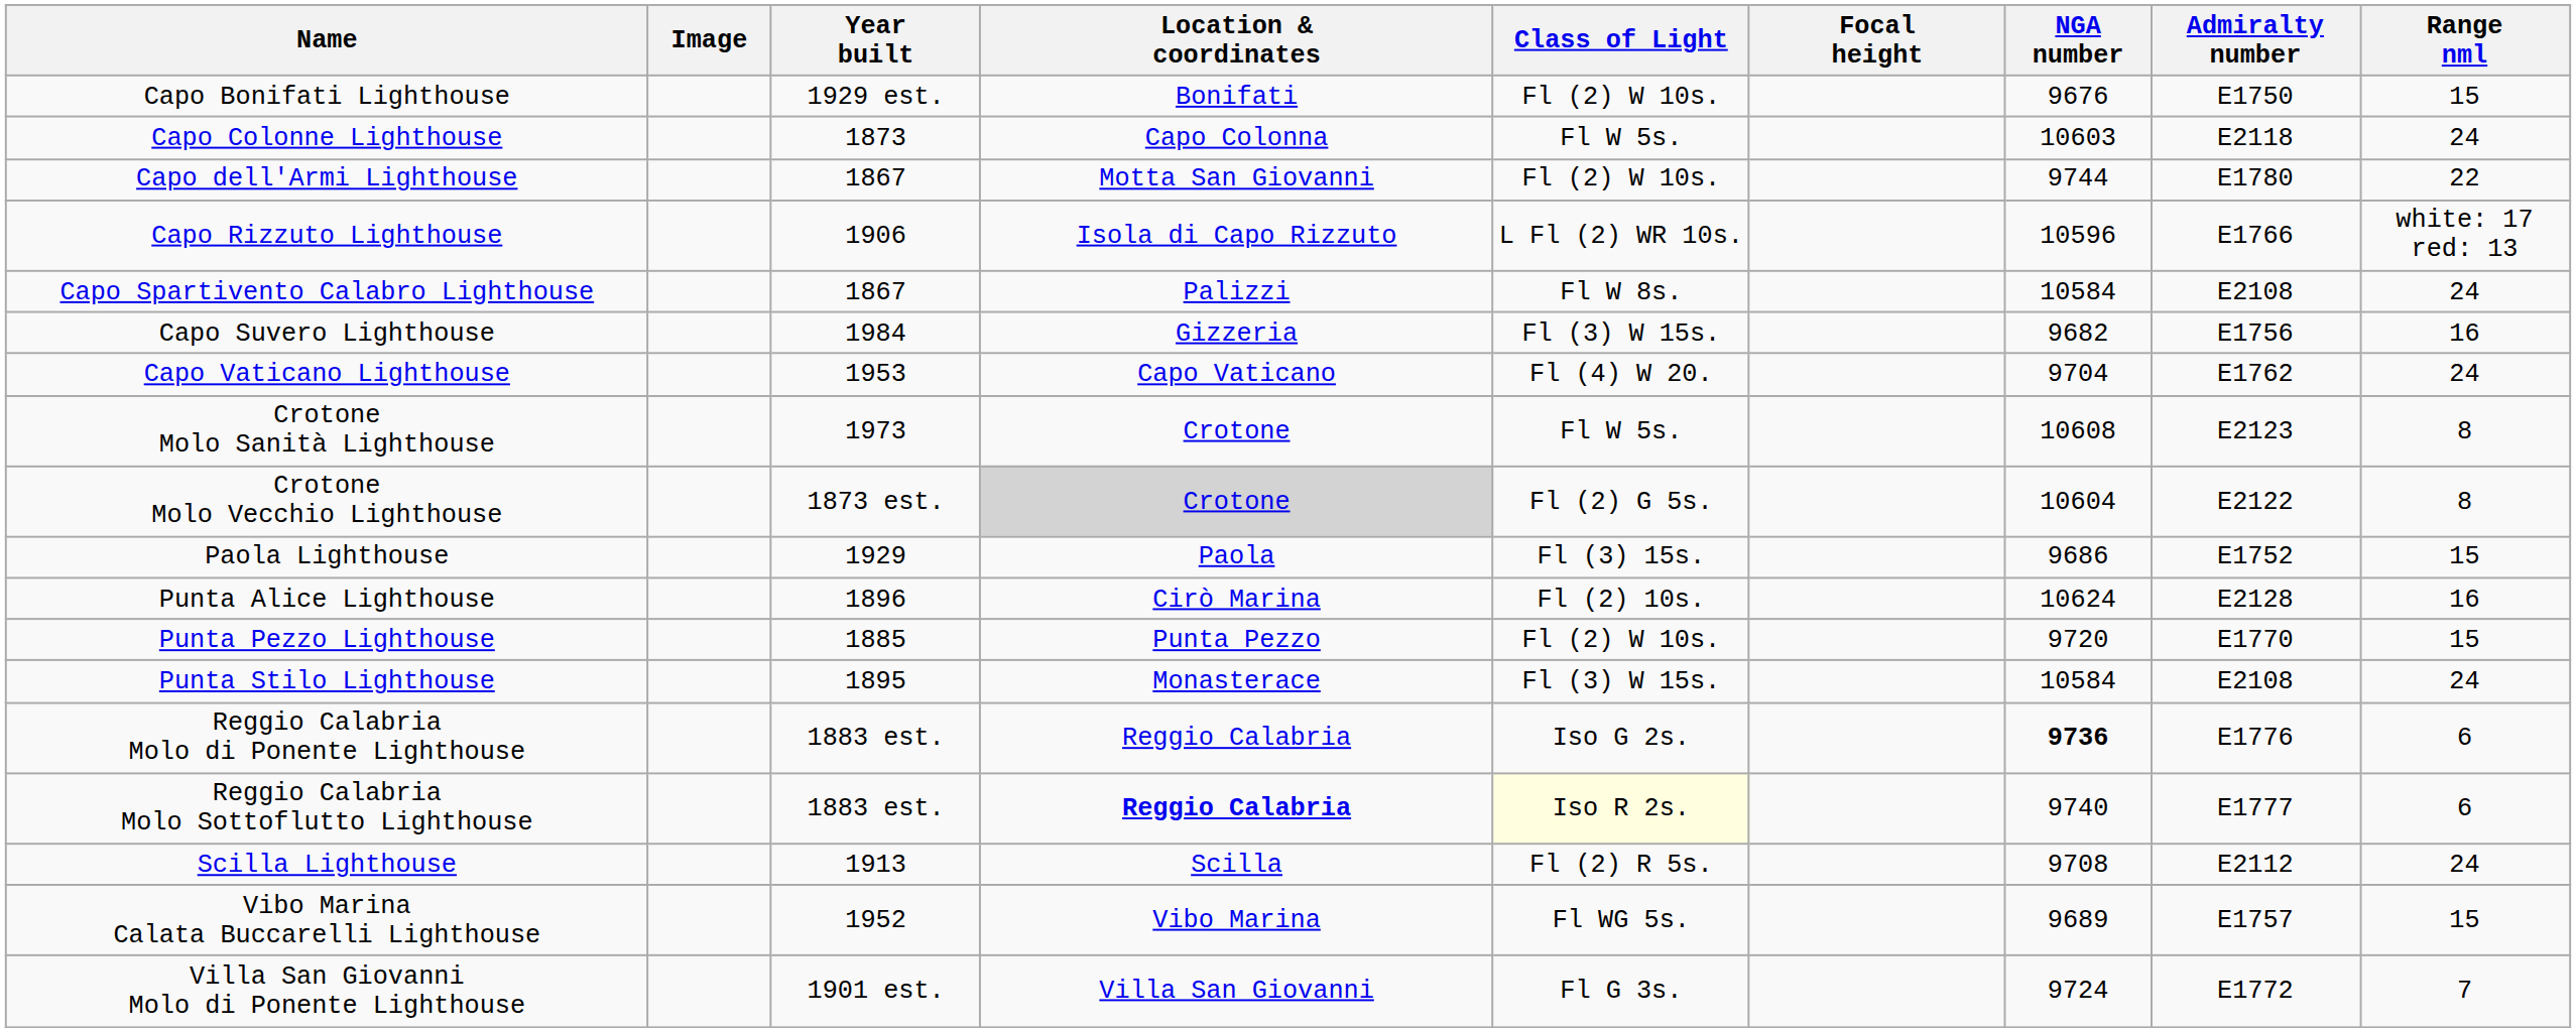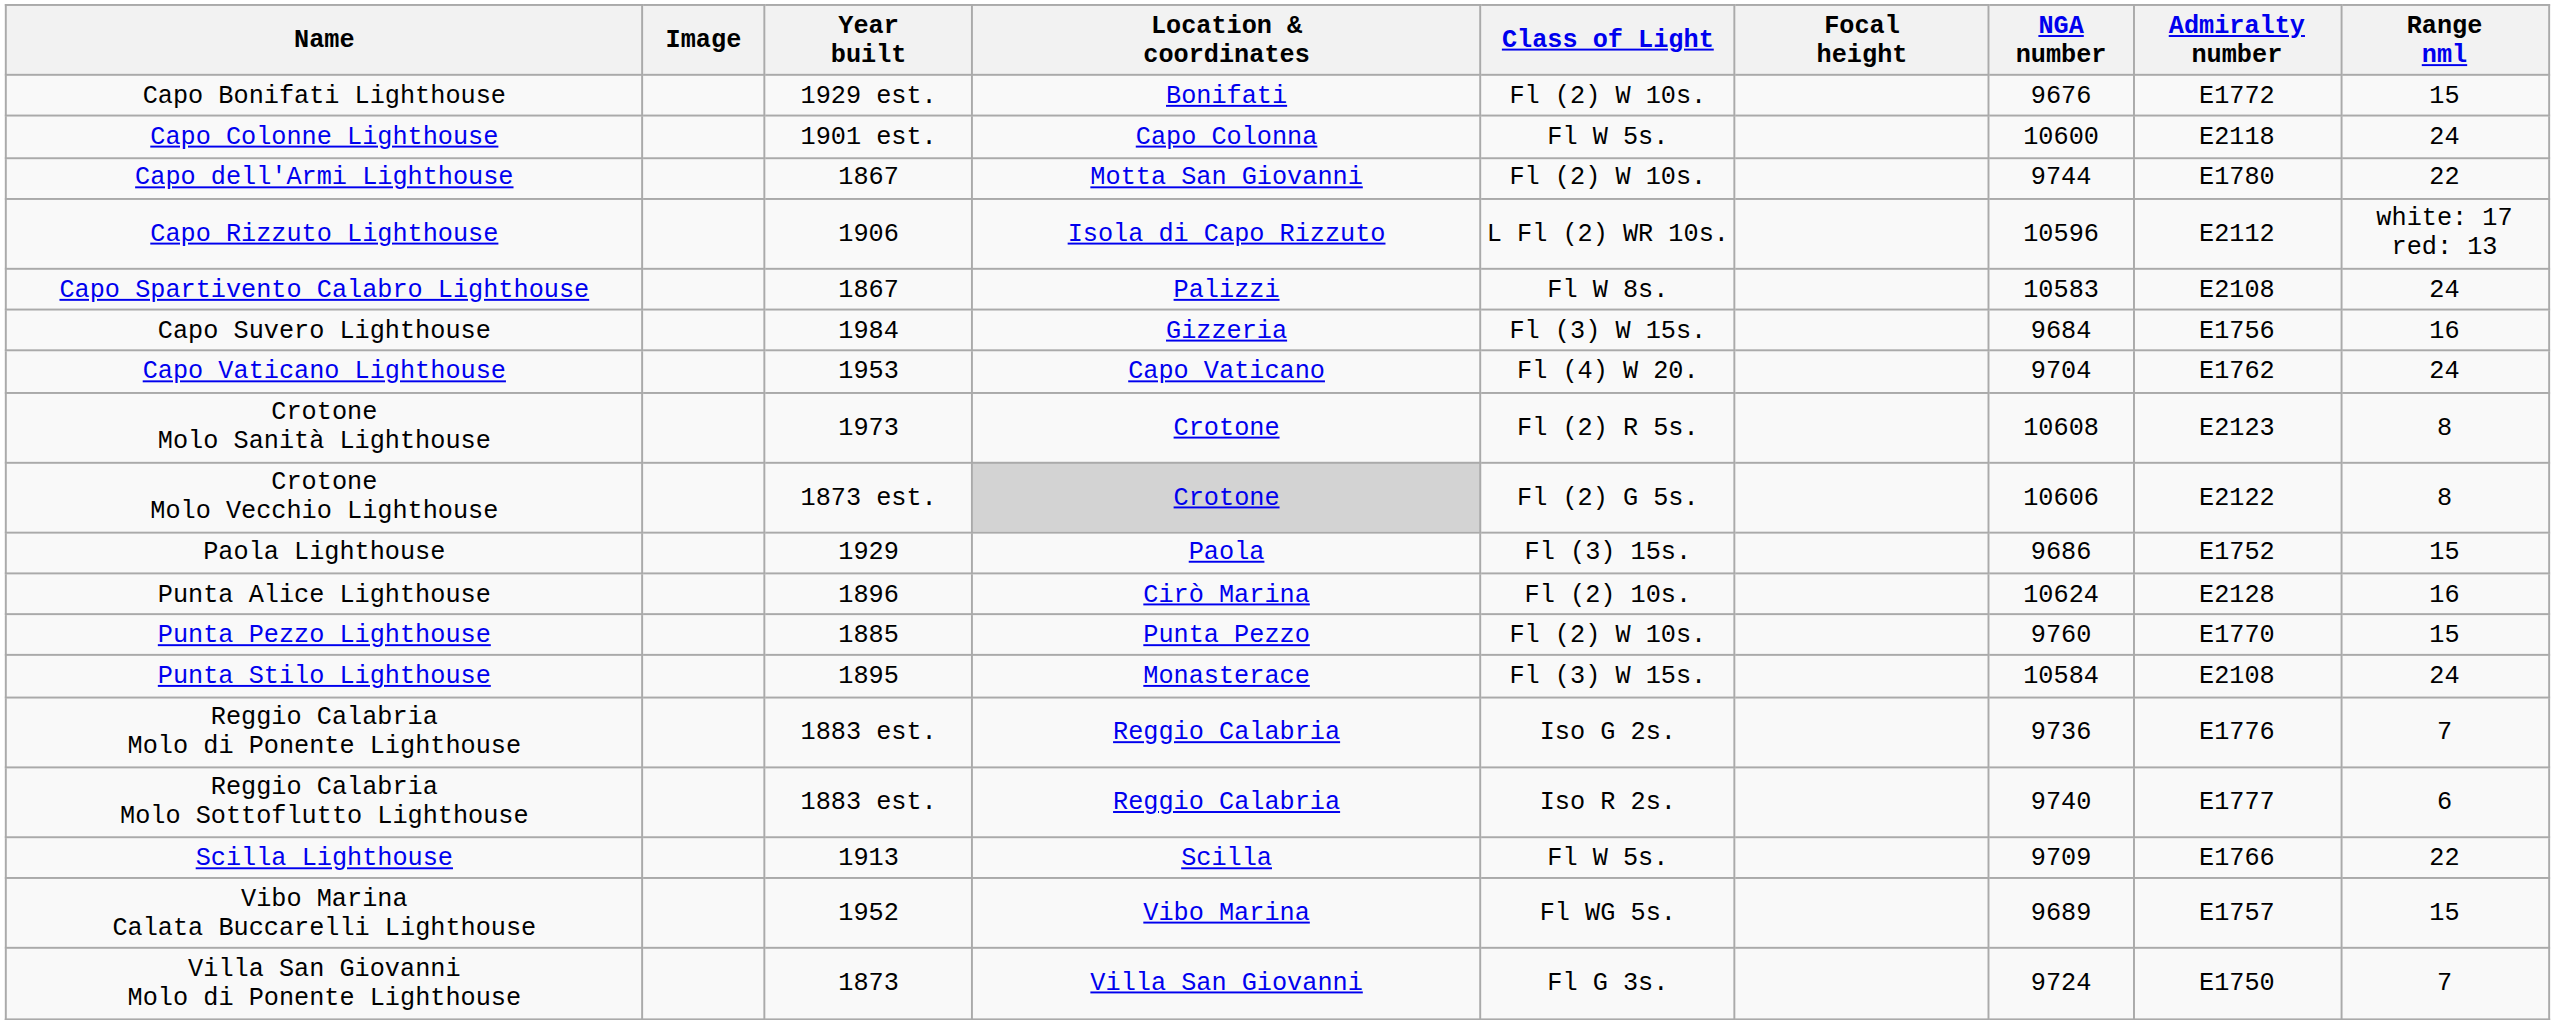Capo Bonifati Lighthouse | Admiralty number: E1750 -> E1772
Capo Colonne Lighthouse | Year built: 1873 -> 1901 est.
Capo Colonne Lighthouse | NGA number: 10603 -> 10600
Capo Rizzuto Lighthouse | Admiralty number: E1766 -> E2112
Capo Spartivento Calabro Lighthouse | NGA number: 10584 -> 10583
Capo Suvero Lighthouse | NGA number: 9682 -> 9684
Crotone Molo Sanità Lighthouse | Class of Light: Fl W 5s. -> Fl (2) R 5s.
Crotone Molo Vecchio Lighthouse | NGA number: 10604 -> 10606
Punta Pezzo Lighthouse | NGA number: 9720 -> 9760
Reggio Calabria Molo di Ponente Lighthouse | NGA number: bold -> normal
Reggio Calabria Molo di Ponente Lighthouse | Range nml: 6 -> 7
Reggio Calabria Molo Sottoflutto Lighthouse | Location & coordinates: bold -> normal
Reggio Calabria Molo Sottoflutto Lighthouse | Class of Light: lightyellow background -> no background
Scilla Lighthouse | Class of Light: Fl (2) R 5s. -> Fl W 5s.
Scilla Lighthouse | NGA number: 9708 -> 9709
Scilla Lighthouse | Admiralty number: E2112 -> E1766
Scilla Lighthouse | Range nml: 24 -> 22
Villa San Giovanni Molo di Ponente Lighthouse | Year built: 1901 est. -> 1873
Villa San Giovanni Molo di Ponente Lighthouse | Admiralty number: E1772 -> E1750
